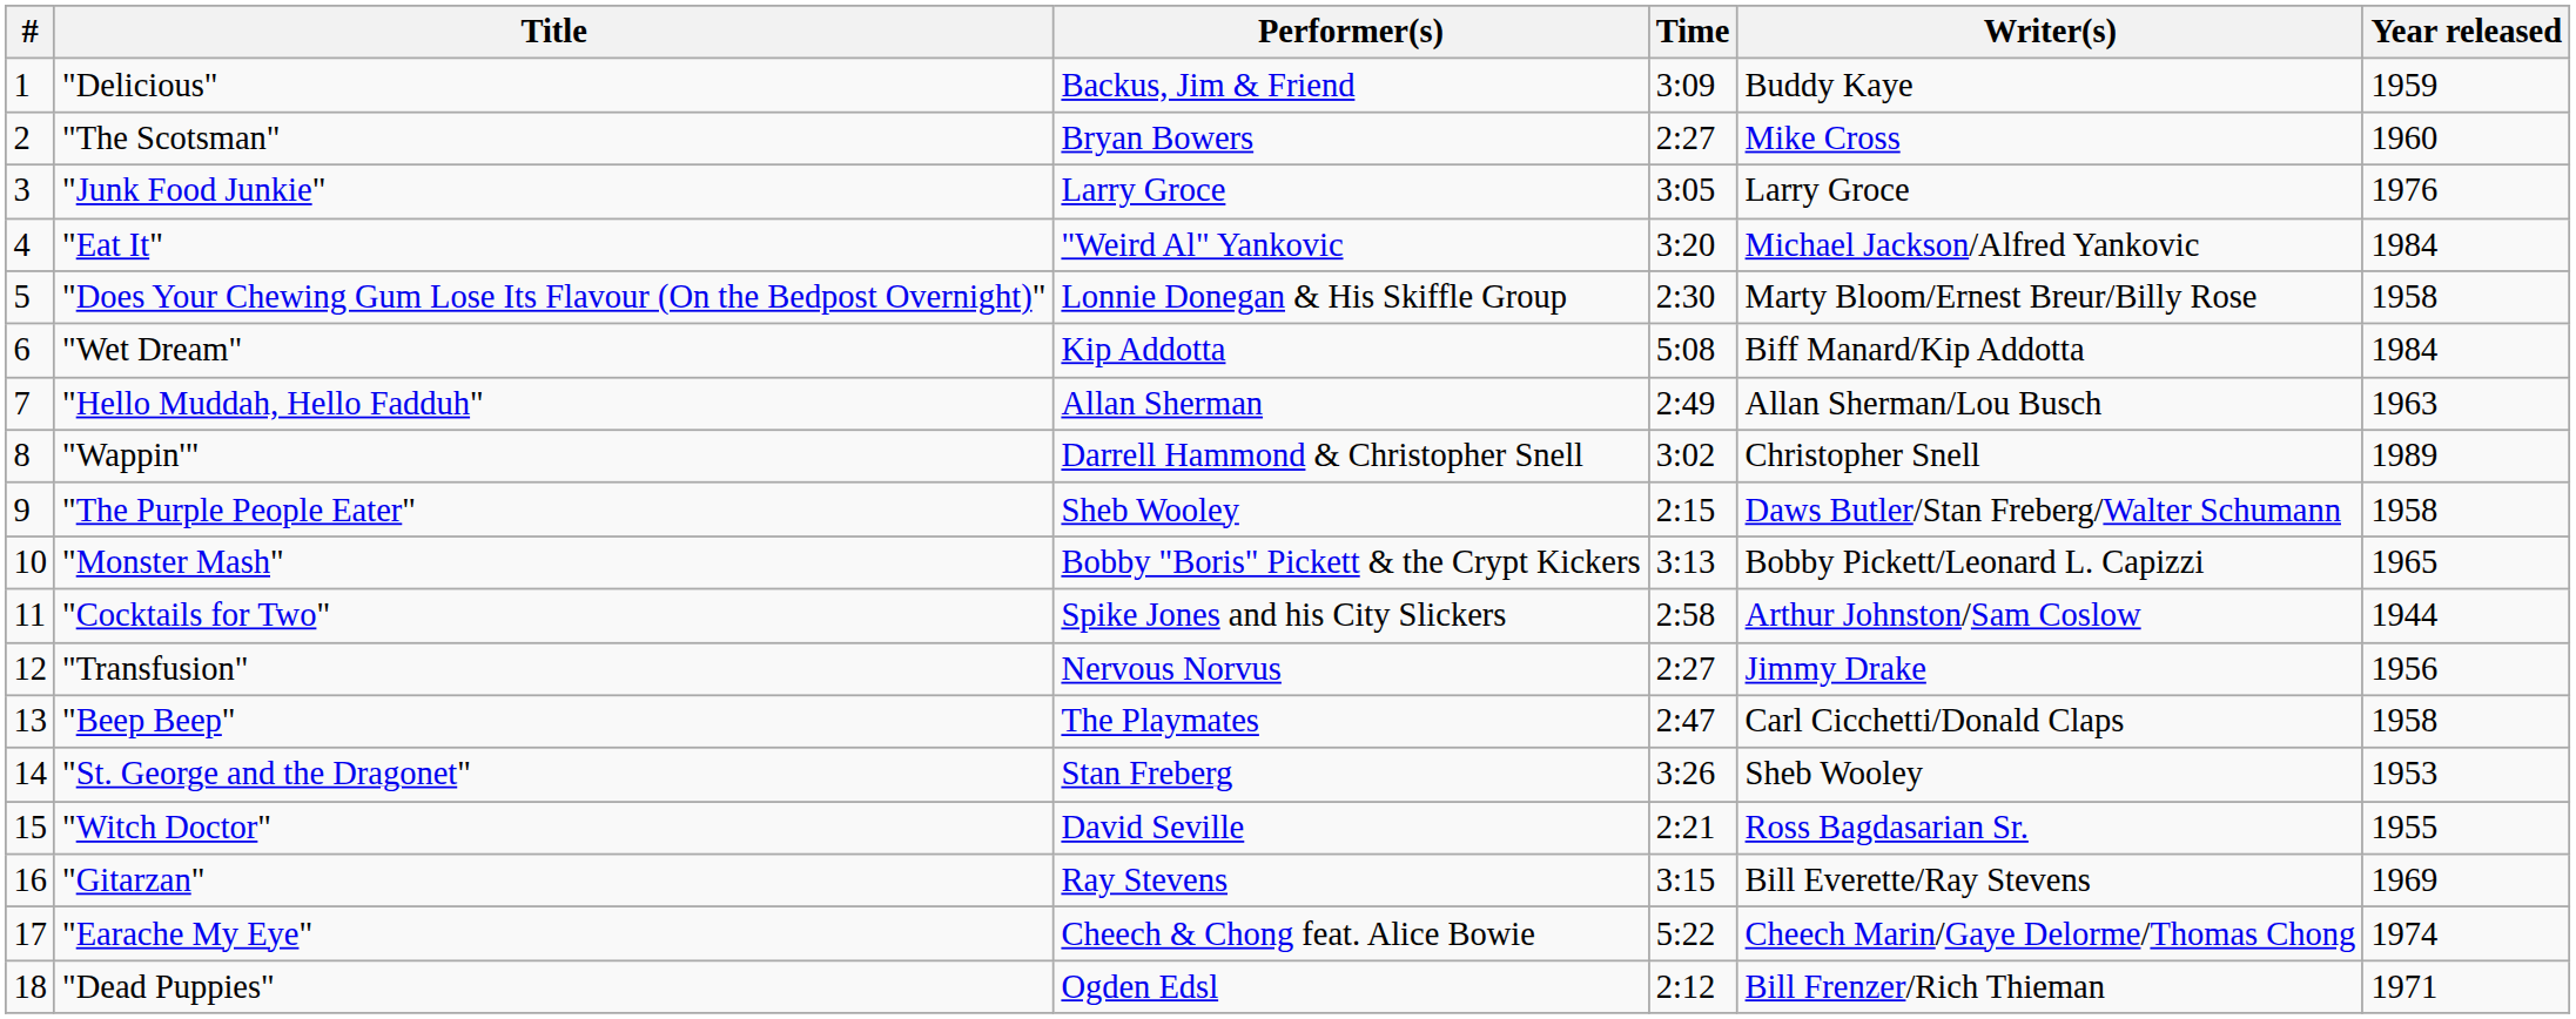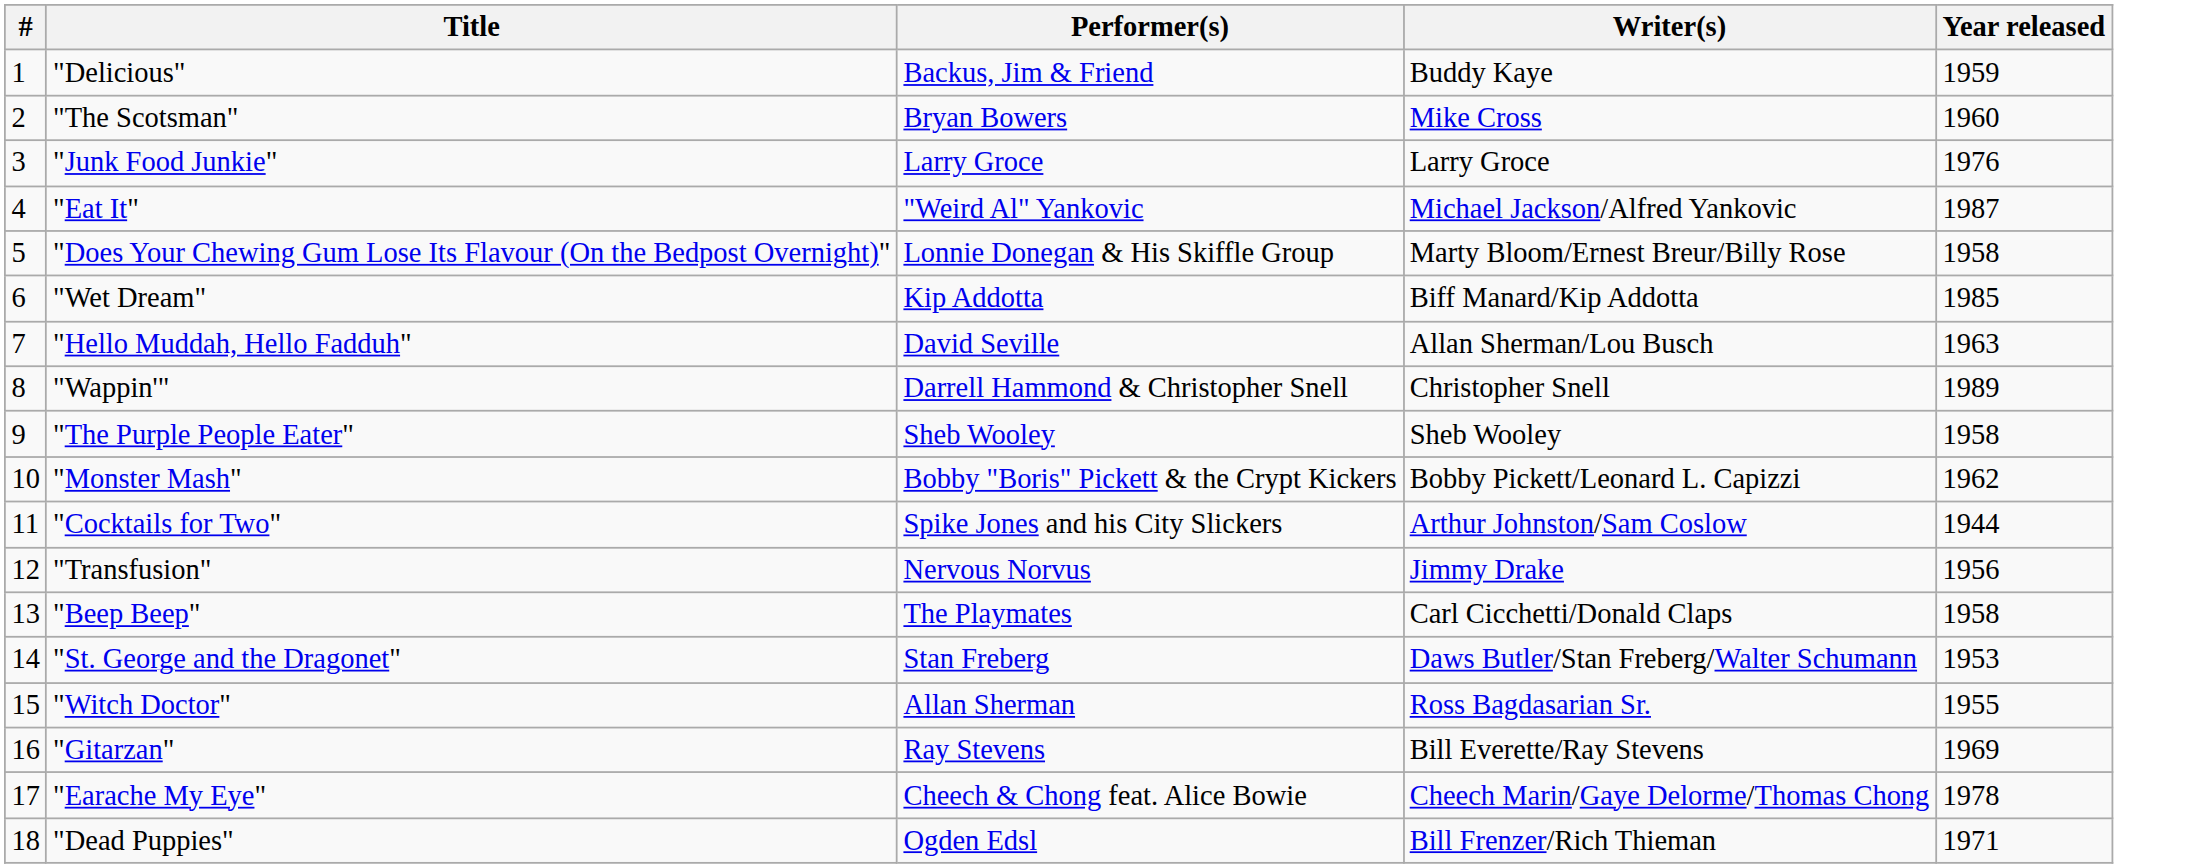- column: Time | 3:09 | 2:27 | 3:05 | 3:20 | 2:30 | 5:08 | 2:49 | 3:02 | 2:15 | 3:13 | 2:58 | 2:27 | 2:47 | 3:26 | 2:21 | 3:15 | 5:22 | 2:12
"Eat It" | Year released: 1984 -> 1987
"Wet Dream" | Year released: 1984 -> 1985
"Hello Muddah, Hello Fadduh" | Performer(s): Allan Sherman -> David Seville
"The Purple People Eater" | Writer(s): Daws Butler/Stan Freberg/Walter Schumann -> Sheb Wooley
"Monster Mash" | Year released: 1965 -> 1962
"St. George and the Dragonet" | Writer(s): Sheb Wooley -> Daws Butler/Stan Freberg/Walter Schumann
"Witch Doctor" | Performer(s): David Seville -> Allan Sherman
"Earache My Eye" | Year released: 1974 -> 1978
